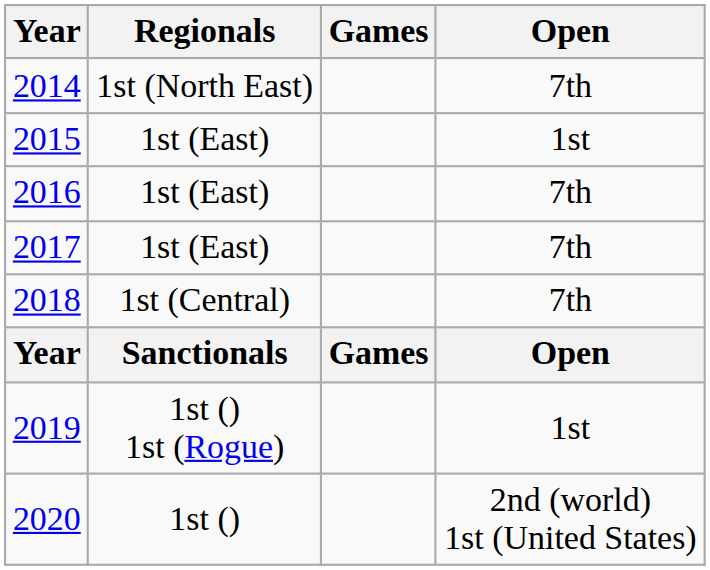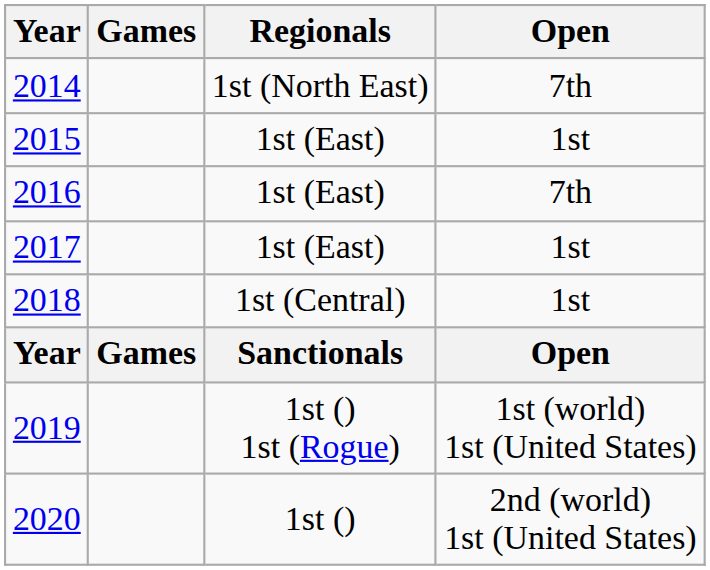columns swapped: Games <-> Regionals
2017 | Open: 7th -> 1st
2018 | Open: 7th -> 1st
2019 | Open: 1st -> 1st (world) 1st (United States)
